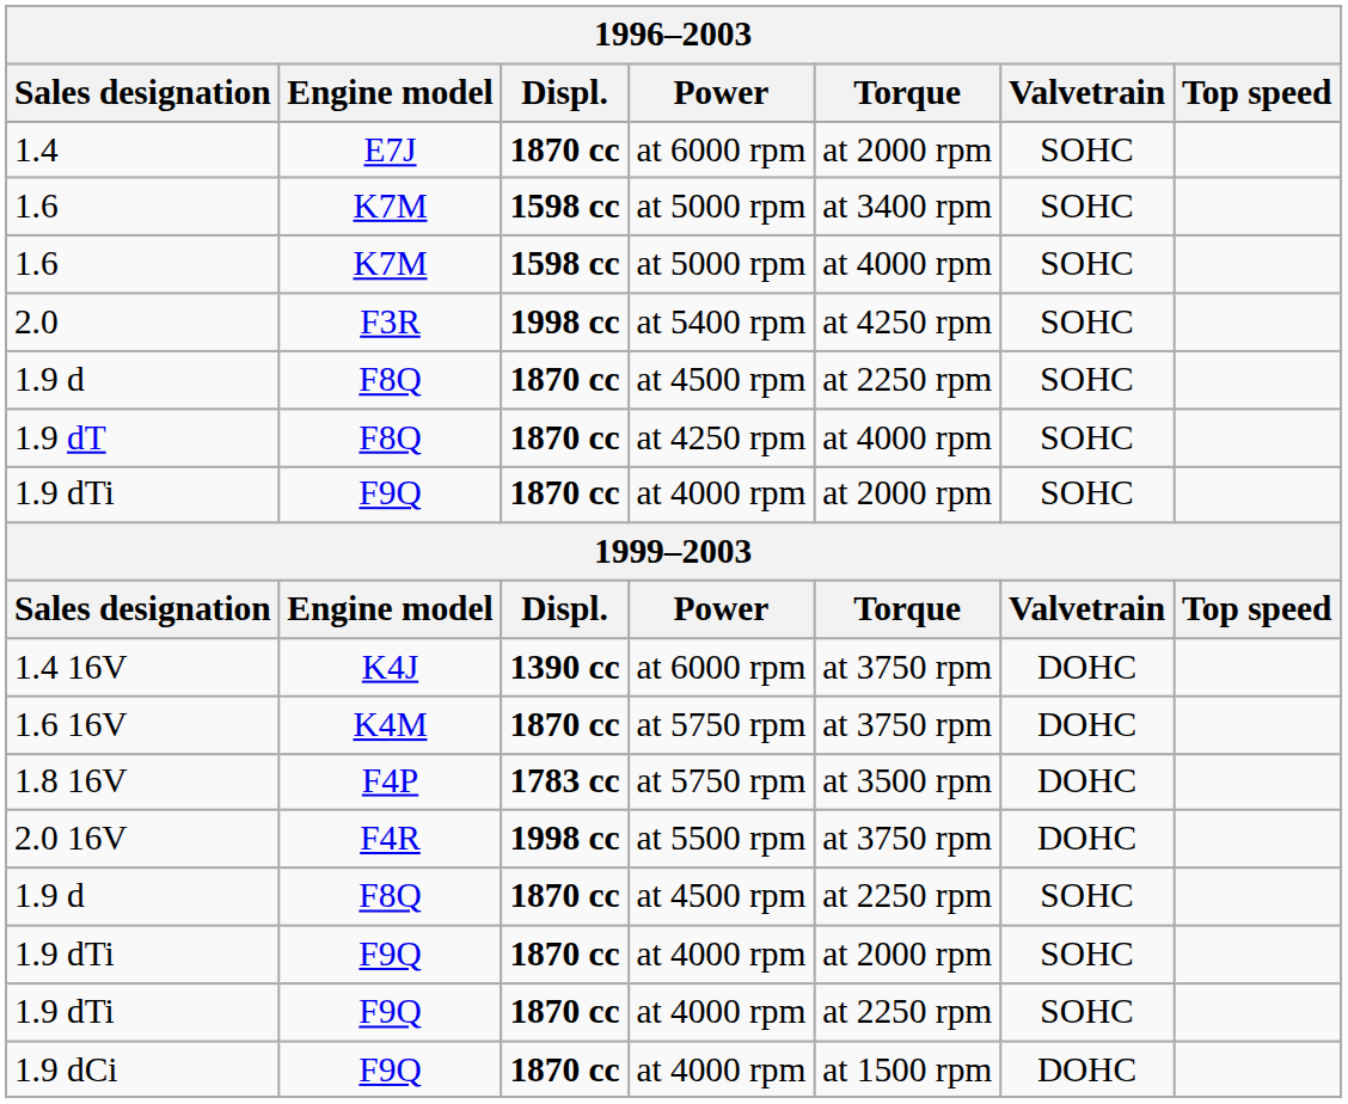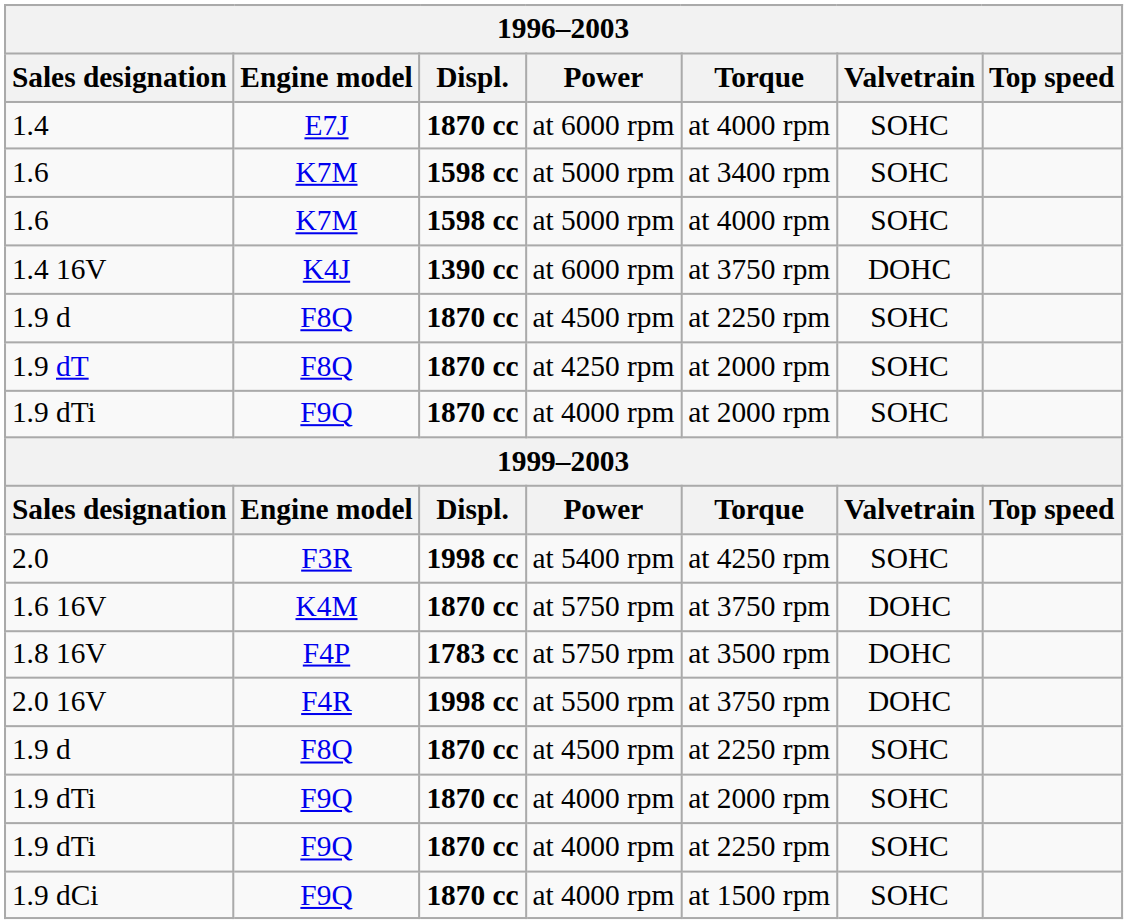1.4 | Torque: at 2000 rpm -> at 4000 rpm
rows swapped: 2.0 <-> 1.4 16V
1.9 dT | Torque: at 4000 rpm -> at 2000 rpm
1.9 dCi | Valvetrain: DOHC -> SOHC
